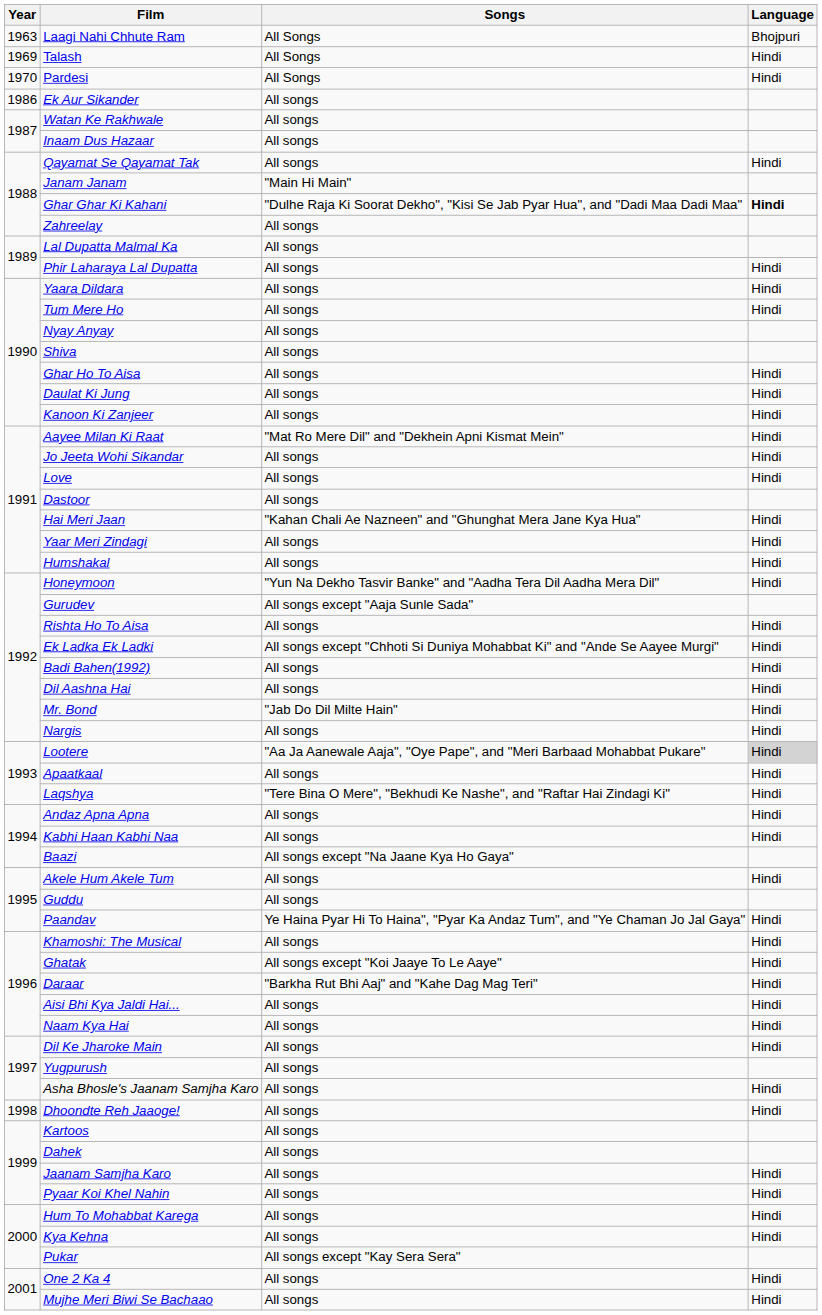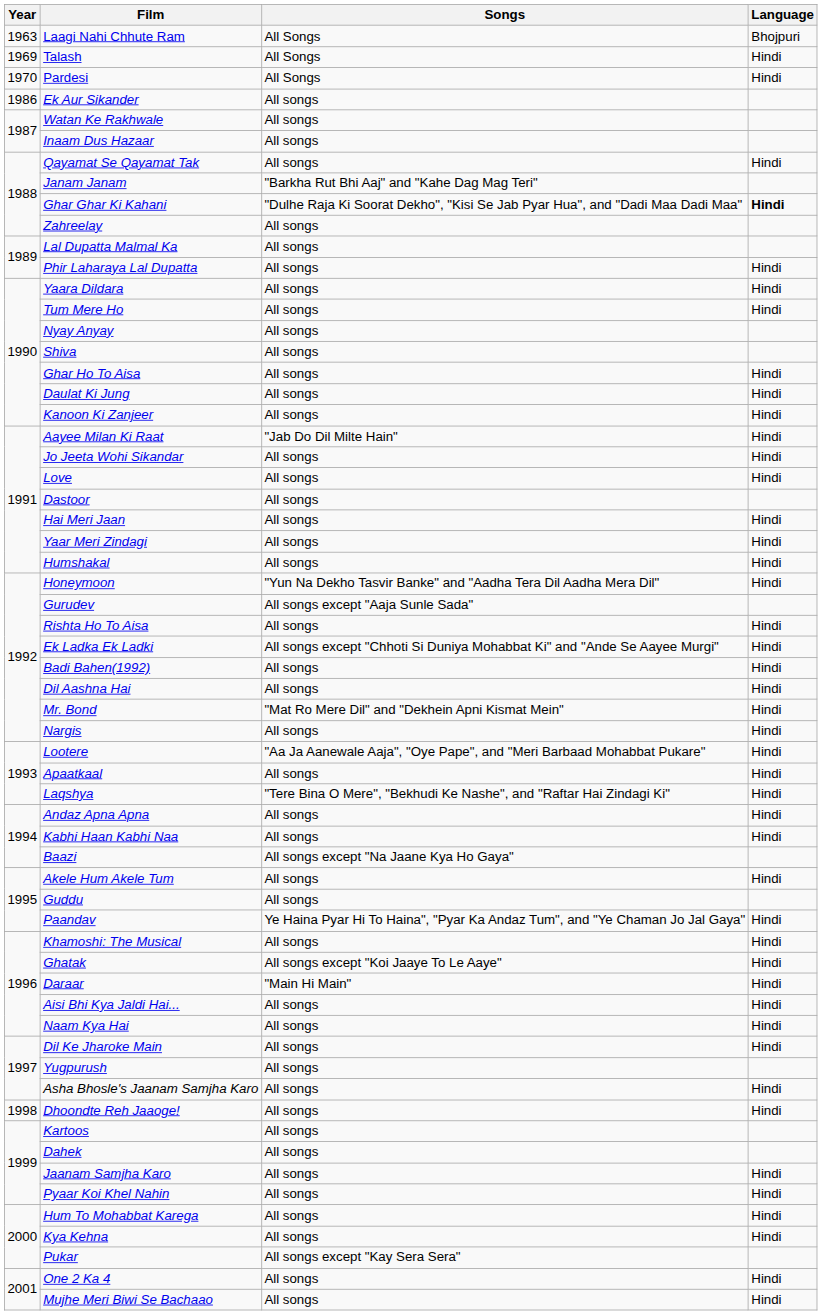Janam Janam | Songs: "Main Hi Main" -> "Barkha Rut Bhi Aaj" and "Kahe Dag Mag Teri"
Aayee Milan Ki Raat | Songs: "Mat Ro Mere Dil" and "Dekhein Apni Kismat Mein" -> "Jab Do Dil Milte Hain"
Hai Meri Jaan | Songs: "Kahan Chali Ae Nazneen" and "Ghunghat Mera Jane Kya Hua" -> All songs
Mr. Bond | Songs: "Jab Do Dil Milte Hain" -> "Mat Ro Mere Dil" and "Dekhein Apni Kismat Mein"
Lootere | Language: lightgrey background -> no background
Daraar | Songs: "Barkha Rut Bhi Aaj" and "Kahe Dag Mag Teri" -> "Main Hi Main"
